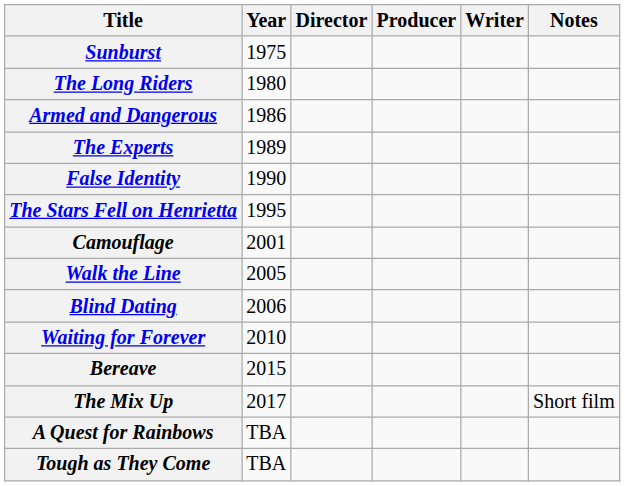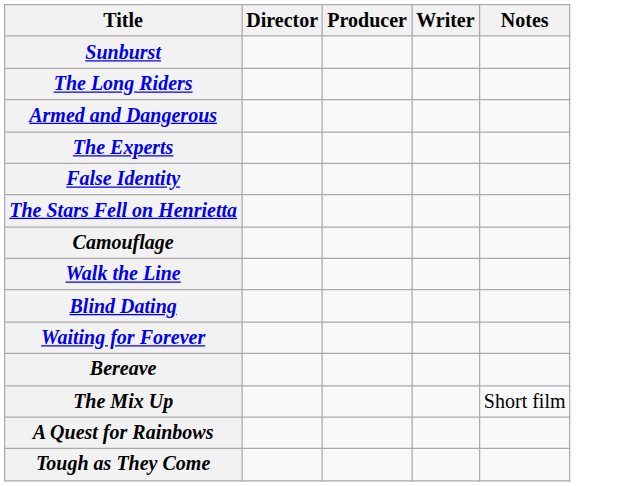- column: Year | 1975 | 1980 | 1986 | 1989 | 1990 | 1995 | 2001 | 2005 | 2006 | 2010 | 2015 | 2017 | TBA | TBA
